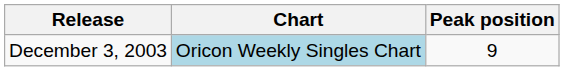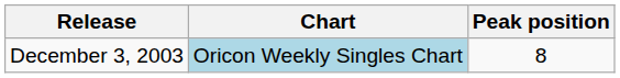December 3, 2003 | Peak position: 9 -> 8
